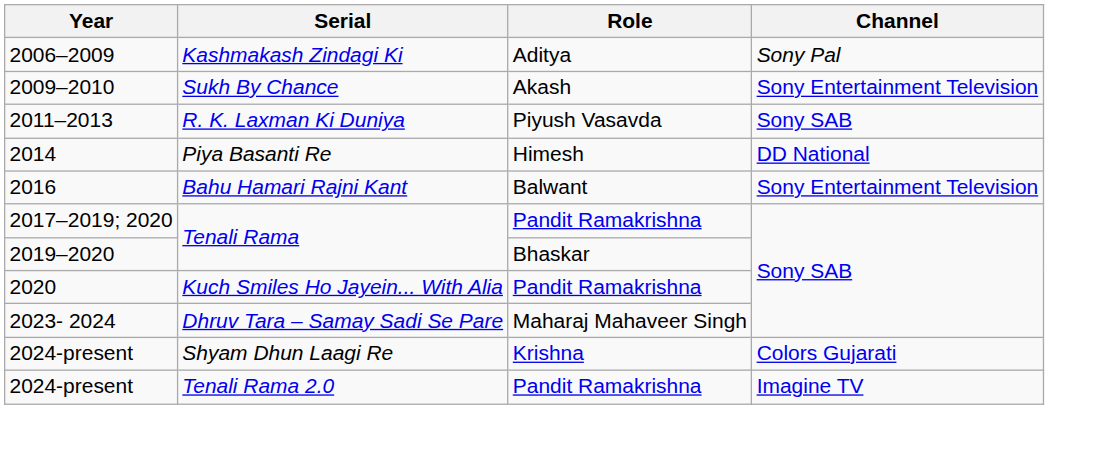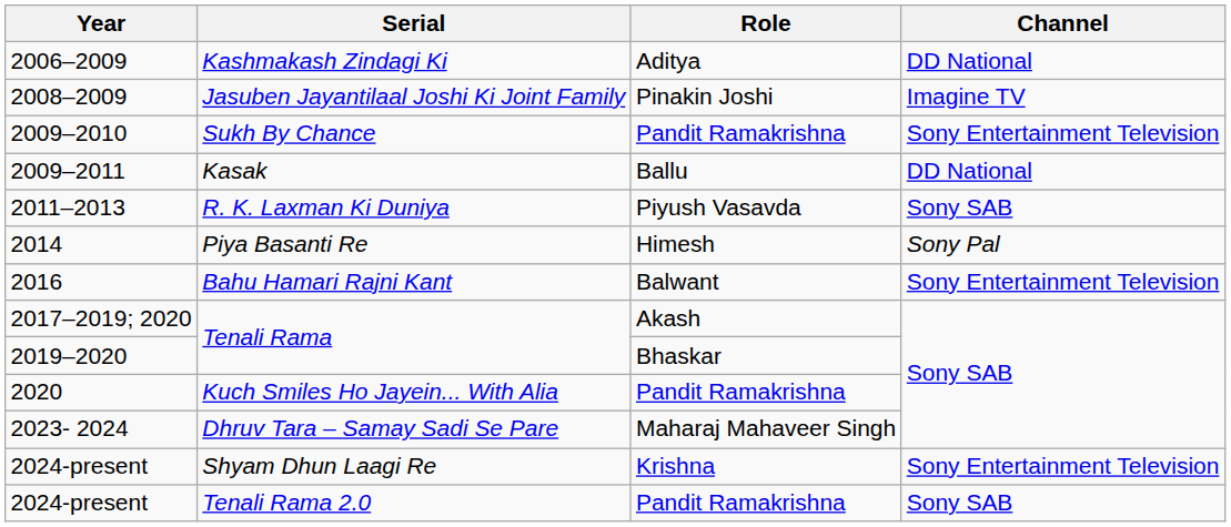Kashmakash Zindagi Ki | Channel: Sony Pal -> DD National
+ row: 2008–2009 | Jasuben Jayantilaal Joshi Ki Joint Family | Pinakin Joshi | Imagine TV
Sukh By Chance | Role: Akash -> Pandit Ramakrishna
+ row: 2009–2011 | Kasak | Ballu | DD National
Piya Basanti Re | Channel: DD National -> Sony Pal
2017–2019; 2020 / Tenali Rama | Role: Pandit Ramakrishna -> Akash
Shyam Dhun Laagi Re | Channel: Colors Gujarati -> Sony Entertainment Television
Tenali Rama 2.0 | Channel: Imagine TV -> Sony SAB
